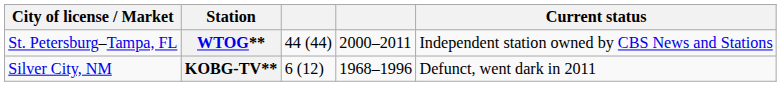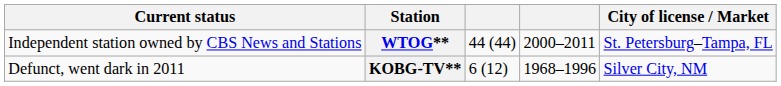columns swapped: City of license / Market <-> Current status
